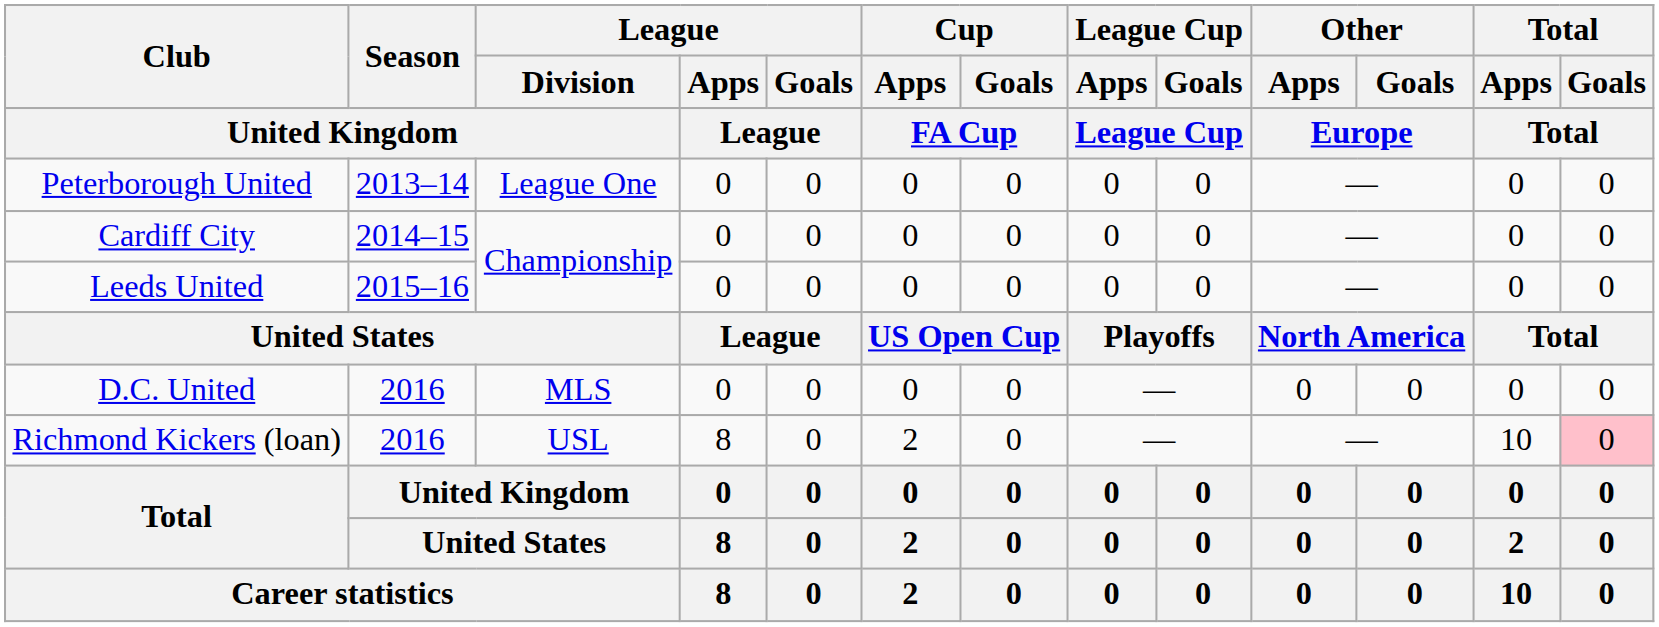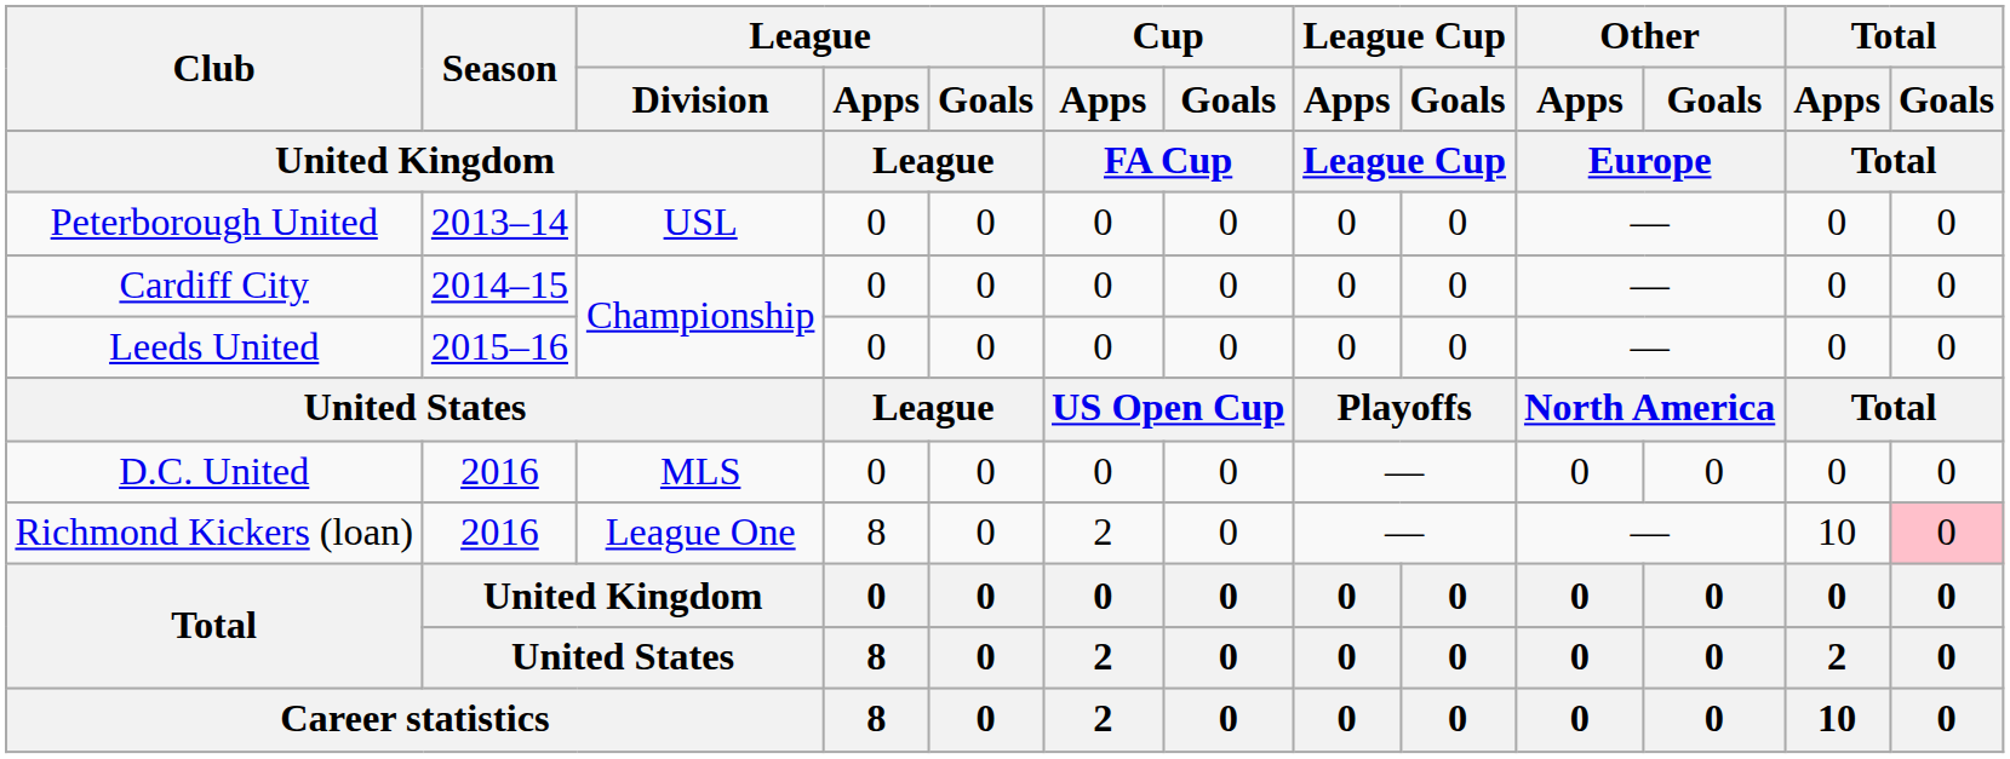Peterborough United | League / Division / United Kingdom: League One -> USL
Richmond Kickers (loan) | League / Division / United Kingdom: USL -> League One
